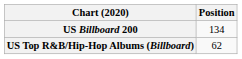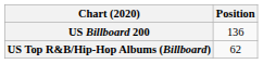US Billboard 200 | Position: 134 -> 136
